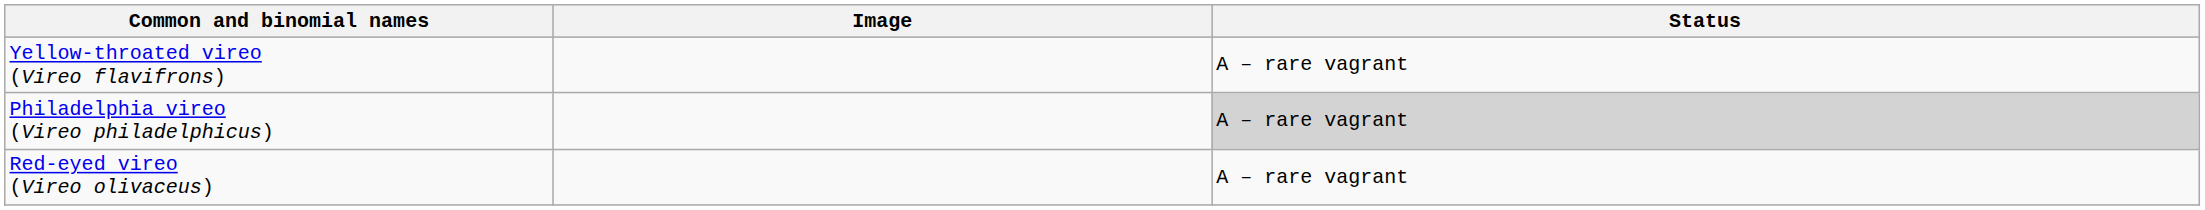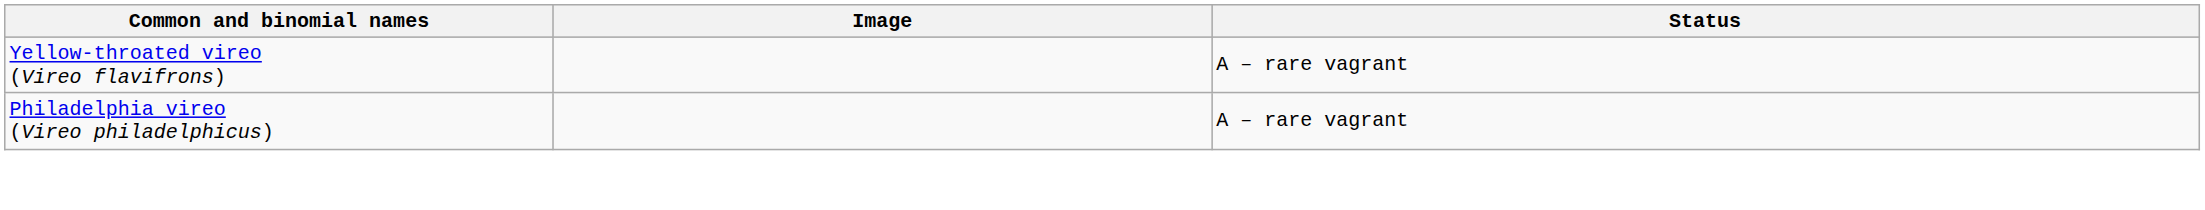Philadelphia vireo (Vireo philadelphicus) | Status: lightgrey background -> no background
- row: Red-eyed vireo (Vireo olivaceus) | A – rare vagrant
